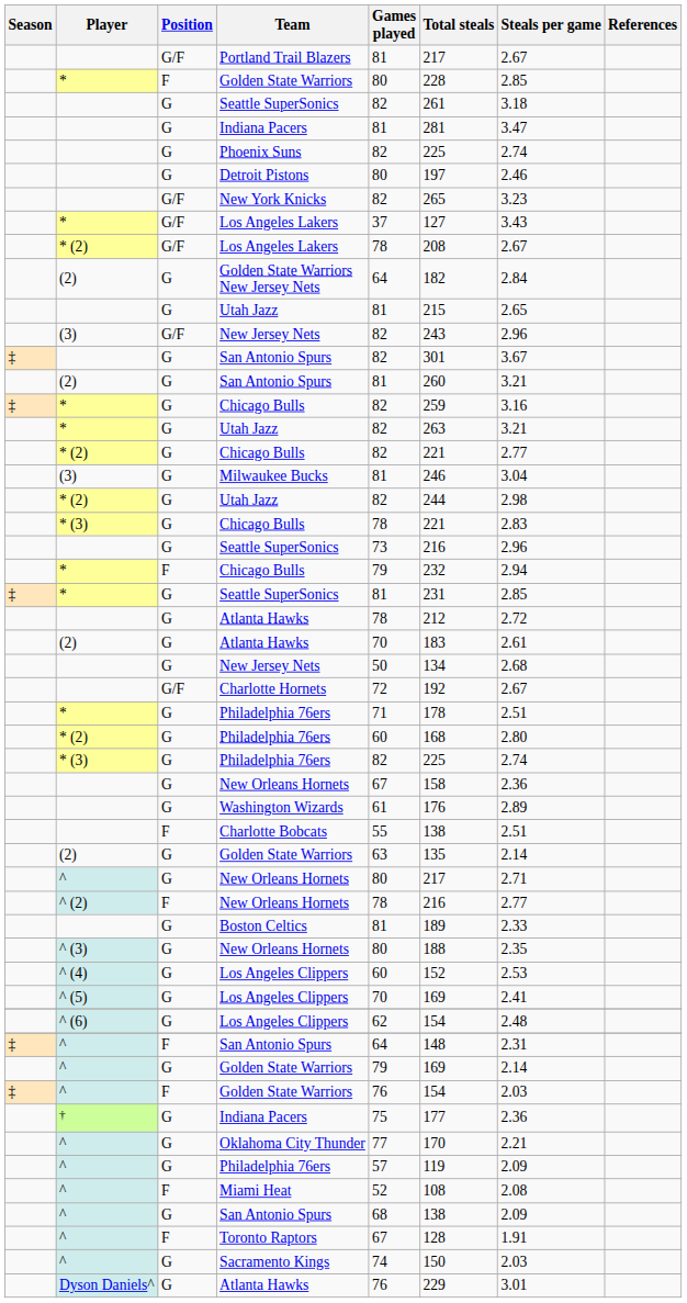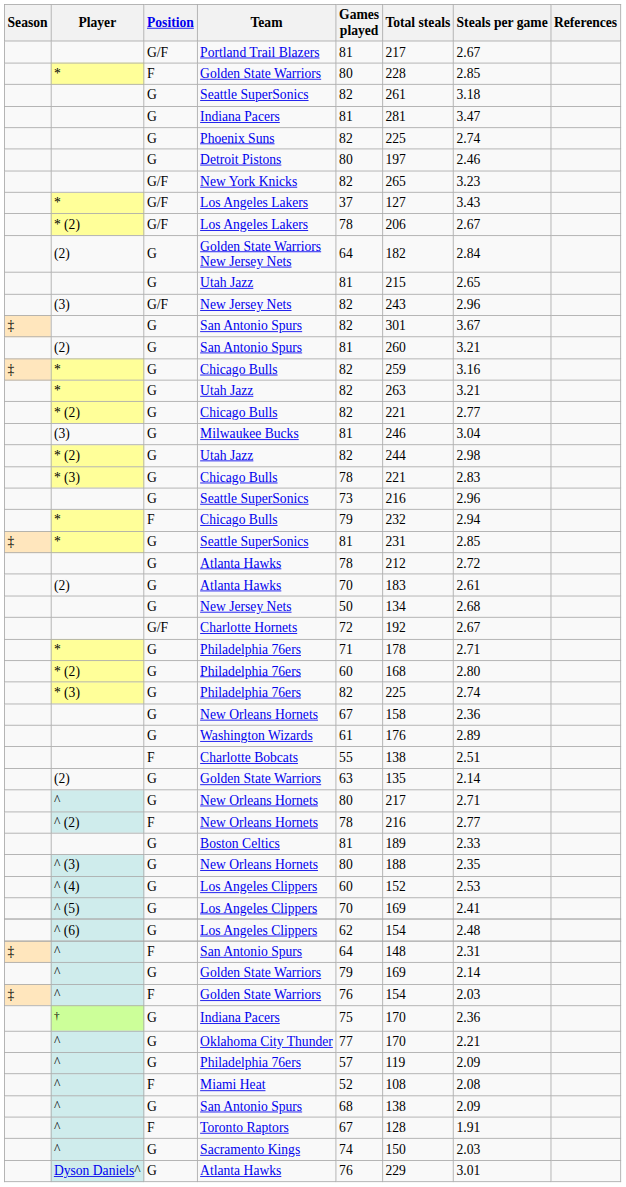* (2) / Los Angeles Lakers | Total steals: 208 -> 206
* / Philadelphia 76ers | Steals per game: 2.51 -> 2.71
† / Indiana Pacers | Total steals: 177 -> 170
